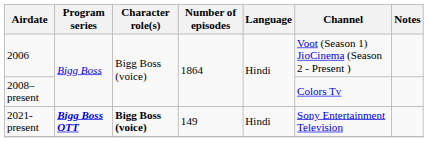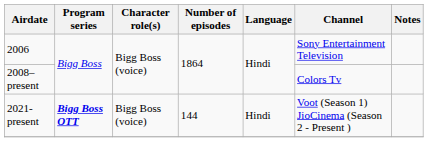2006 | Channel: Voot (Season 1) JioCinema (Season 2 - Present ) -> Sony Entertainment Television
2021- present | Character role(s): bold -> normal
2021- present | Number of episodes: 149 -> 144
2021- present | Channel: Sony Entertainment Television -> Voot (Season 1) JioCinema (Season 2 - Present )
